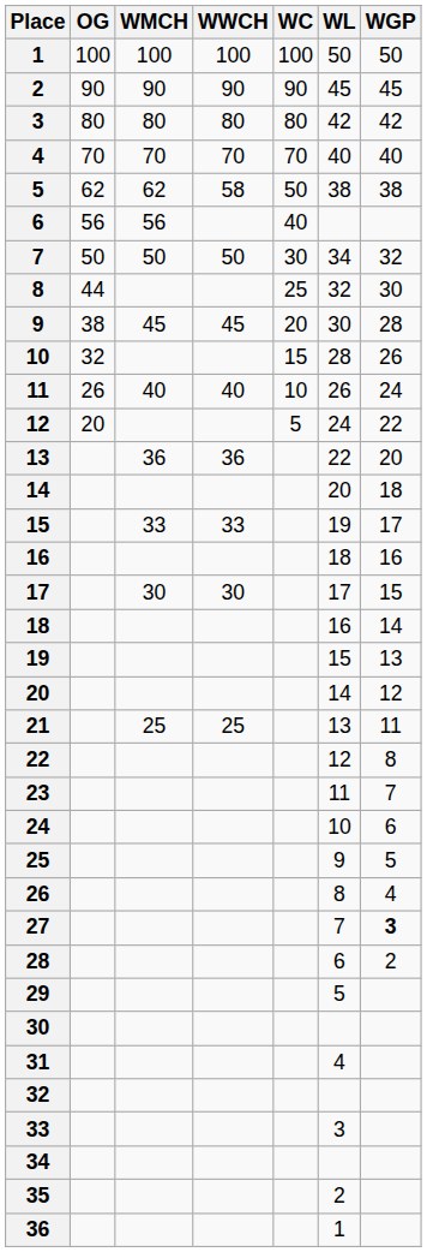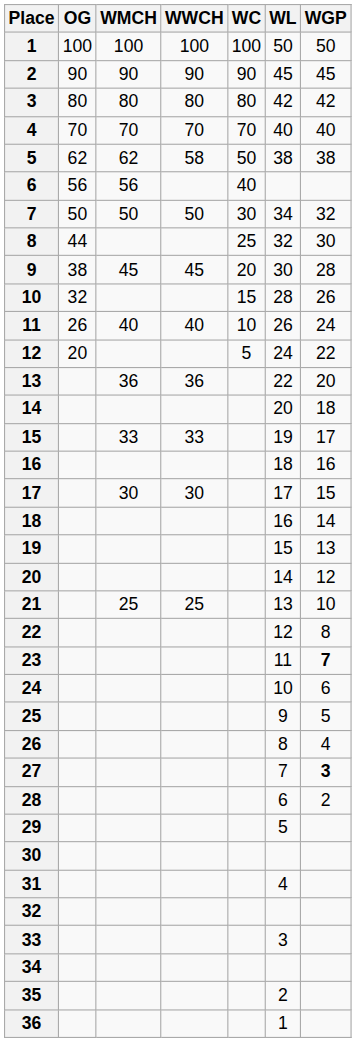21 | WGP: 11 -> 10
23 | WGP: normal -> bold
